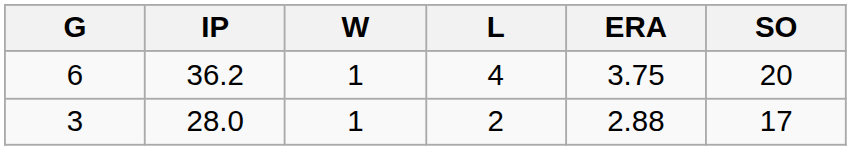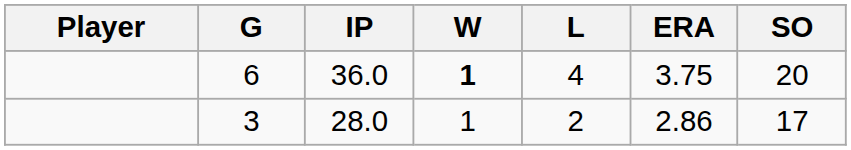+ column: Player
6 | IP: 36.2 -> 36.0
6 | W: normal -> bold
3 | ERA: 2.88 -> 2.86
